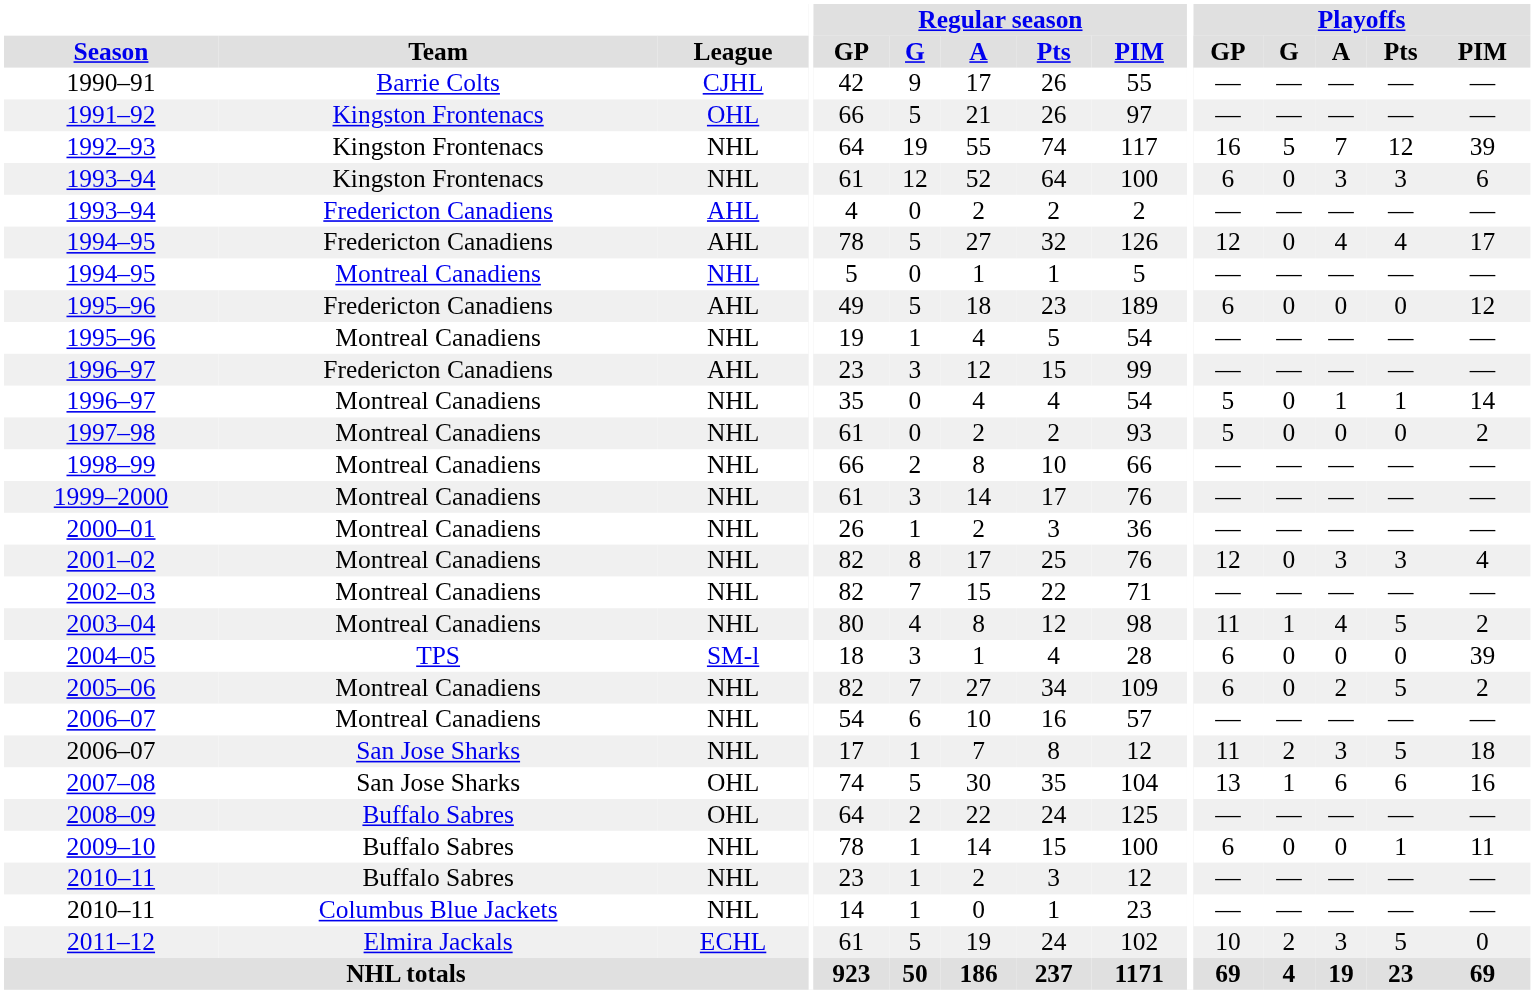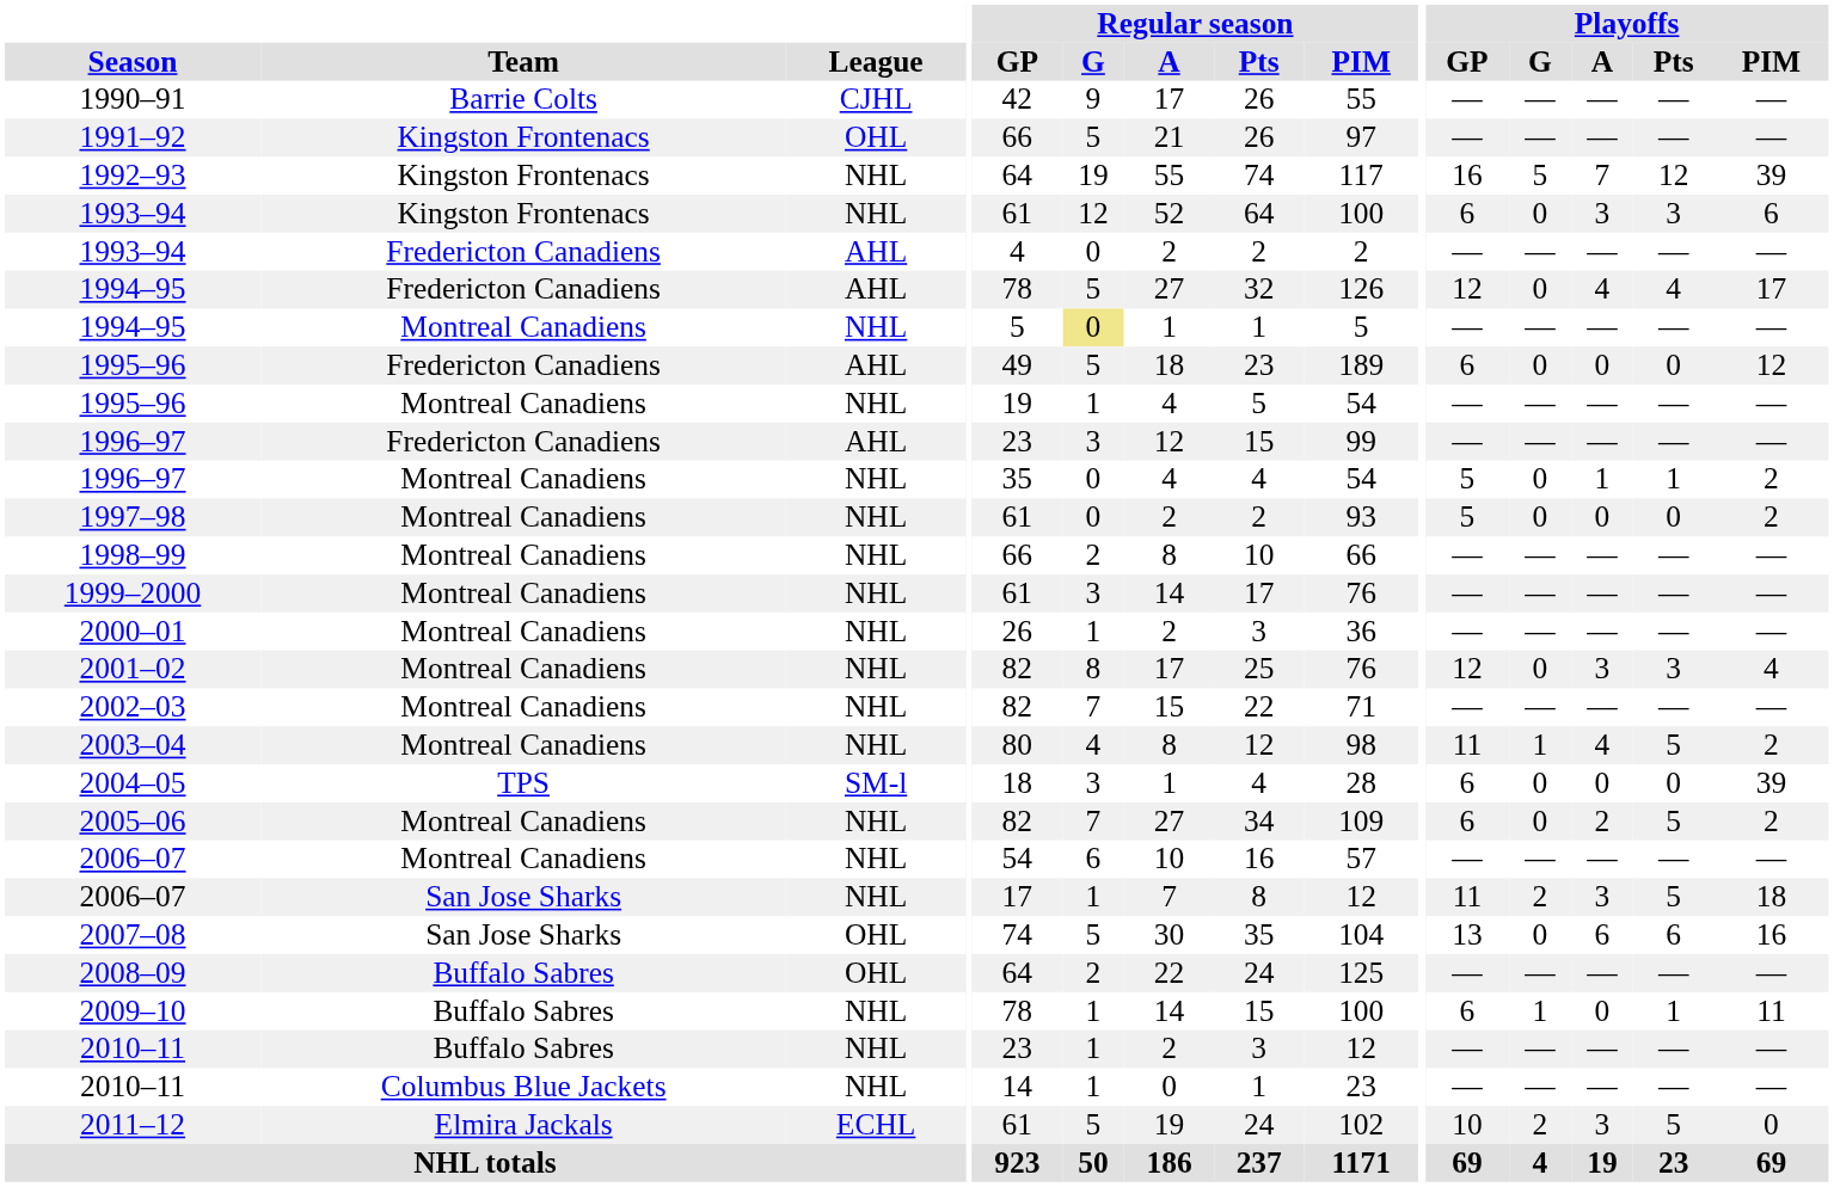1994–95 / Montreal Canadiens | Regular season / G: no background -> khaki background
1996–97 / Montreal Canadiens | Playoffs / PIM: 14 -> 2
2007–08 | Playoffs / G: 1 -> 0
2009–10 | Playoffs / G: 0 -> 1
